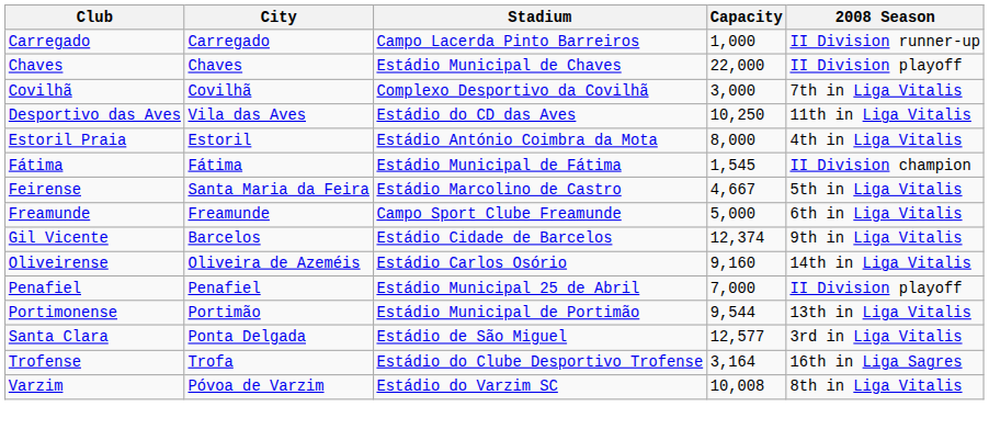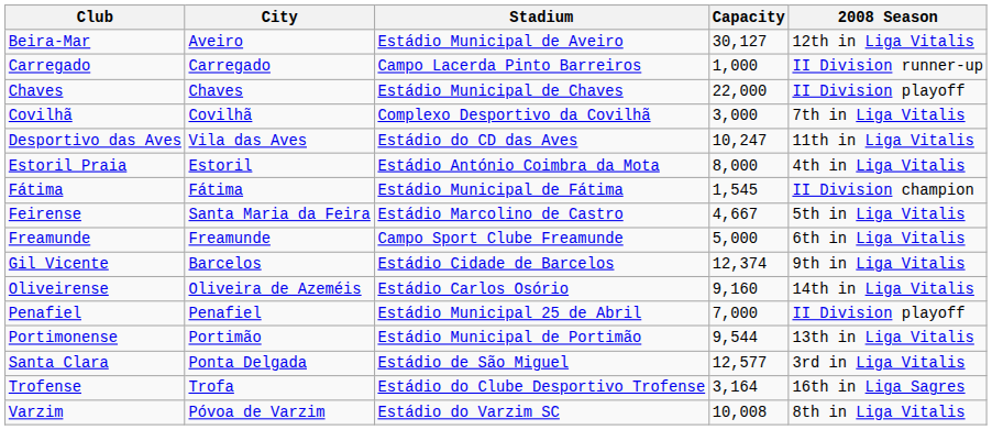+ row: Beira-Mar | Aveiro | Estádio Municipal de Aveiro | 30,127 | 12th in Liga Vitalis
Desportivo das Aves | Capacity: 10,250 -> 10,247
